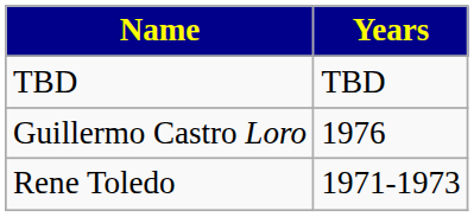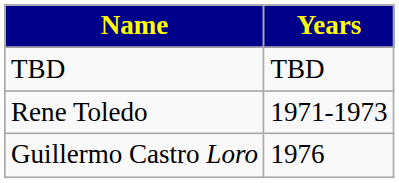rows swapped: Rene Toledo <-> Guillermo Castro Loro
